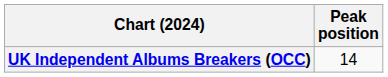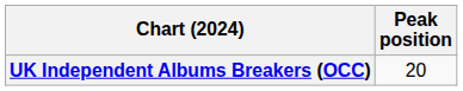UK Independent Albums Breakers (OCC) | Peak position: 14 -> 20
